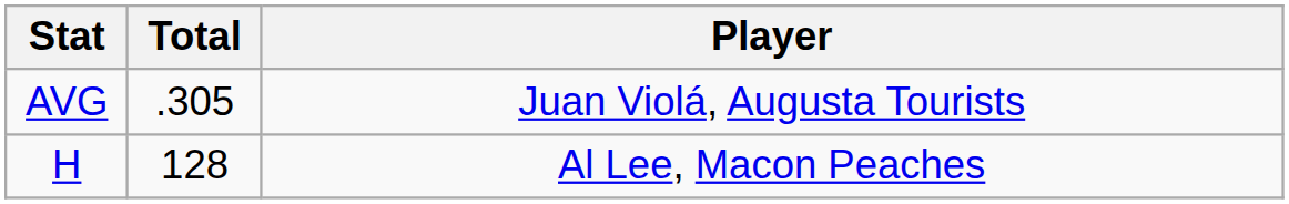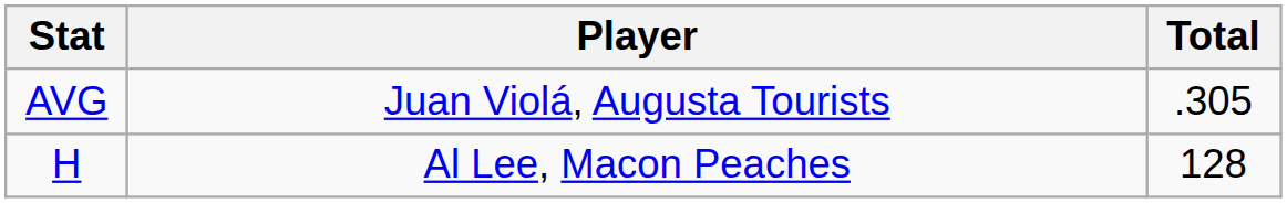columns swapped: Player <-> Total
